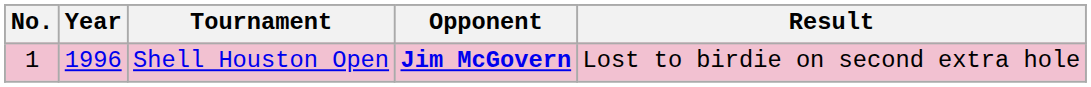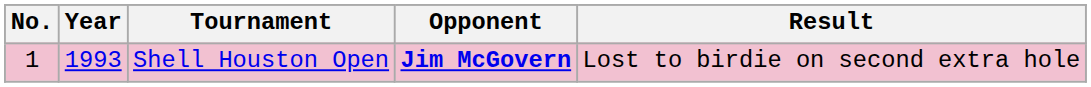Shell Houston Open | Year: 1996 -> 1993
